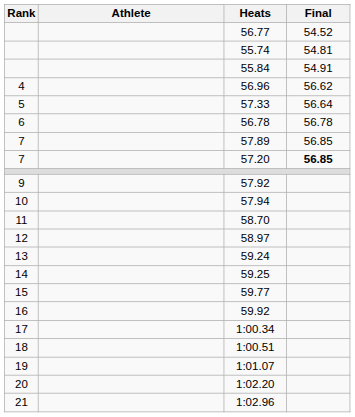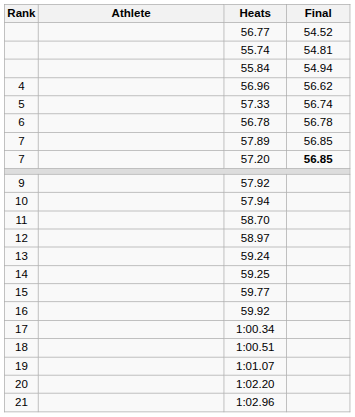55.84 | Final: 54.91 -> 54.94
57.33 | Final: 56.64 -> 56.74
